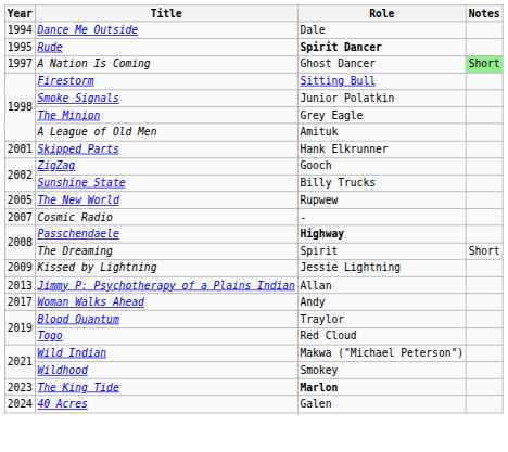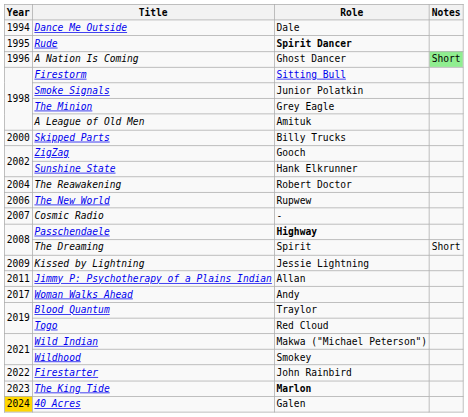A Nation Is Coming | Year: 1997 -> 1996
Skipped Parts | Year: 2001 -> 2000
Skipped Parts | Role: Hank Elkrunner -> Billy Trucks
Sunshine State | Role: Billy Trucks -> Hank Elkrunner
+ row: 2004 | The Reawakening | Robert Doctor
The New World | Year: 2005 -> 2006
Jimmy P: Psychotherapy of a Plains Indian | Year: 2013 -> 2011
+ row: 2022 | Firestarter | John Rainbird
40 Acres | Year: no background -> gold background
